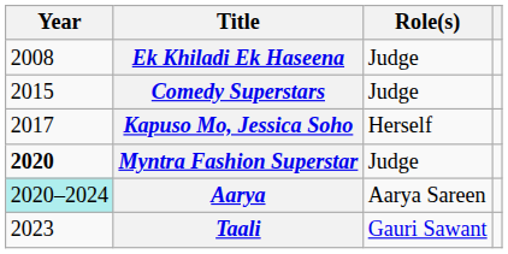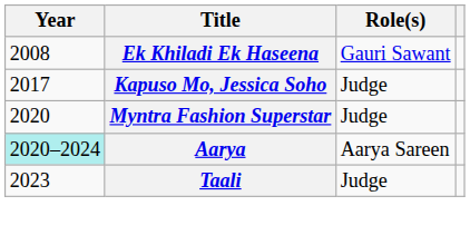Ek Khiladi Ek Haseena | Role(s): Judge -> Gauri Sawant
- row: 2015 | Comedy Superstars | Judge
Kapuso Mo, Jessica Soho | Role(s): Herself -> Judge
Myntra Fashion Superstar | Year: bold -> normal
Taali | Role(s): Gauri Sawant -> Judge
